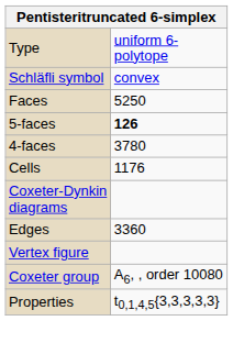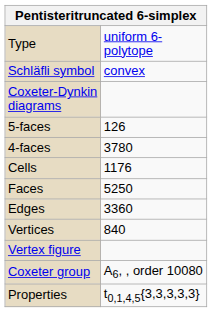rows swapped: Coxeter-Dynkin diagrams <-> Faces
5-faces | column 2: bold -> normal
+ row: Vertices | 840
